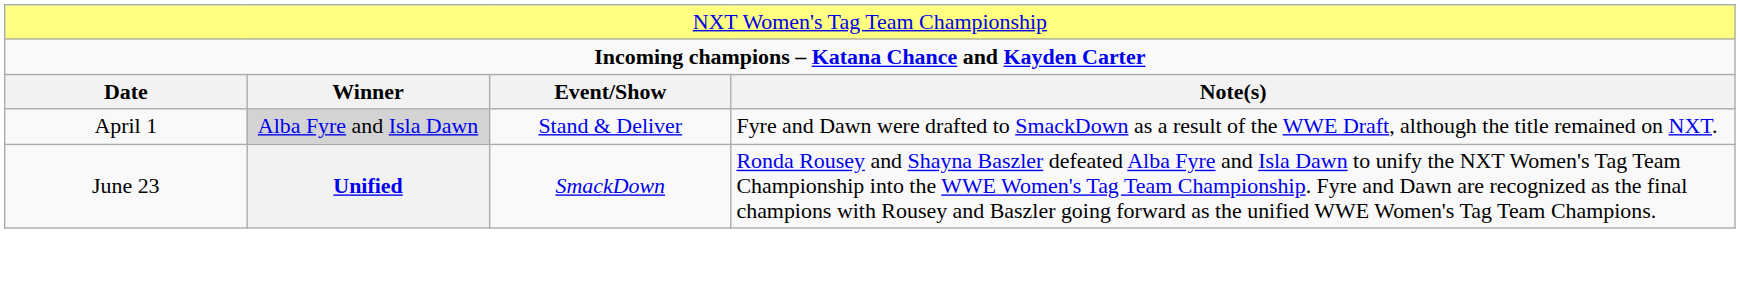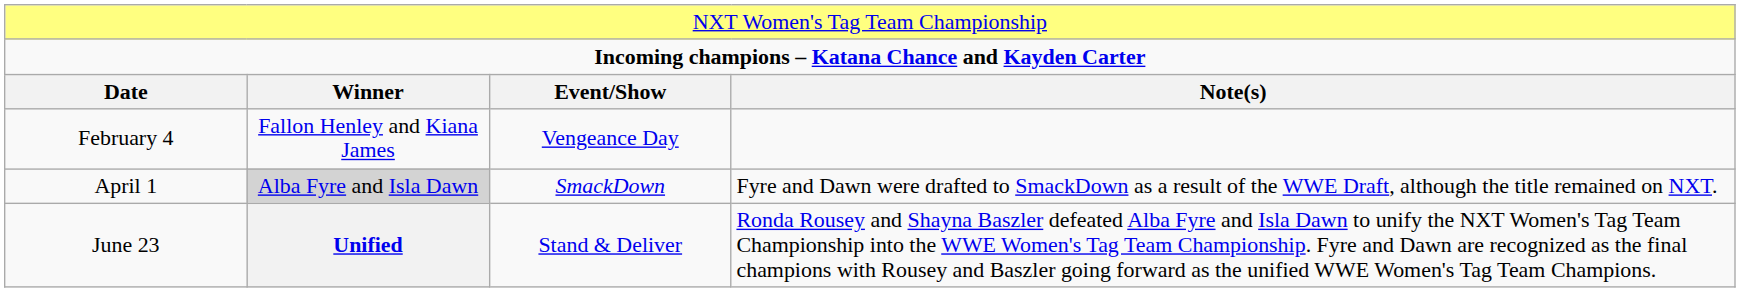+ row: February 4 | Fallon Henley and Kiana James | Vengeance Day
April 1 | column 3: Stand & Deliver -> SmackDown
June 23 | column 3: SmackDown -> Stand & Deliver
